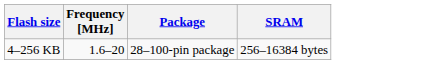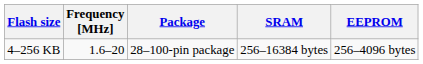+ column: EEPROM | 256–4096 bytes
